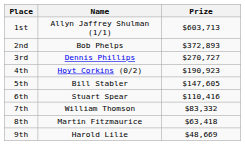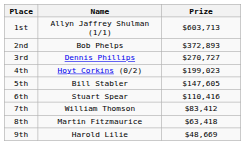4th | Prize: $190,923 -> $199,023
7th | Prize: $83,332 -> $83,412
